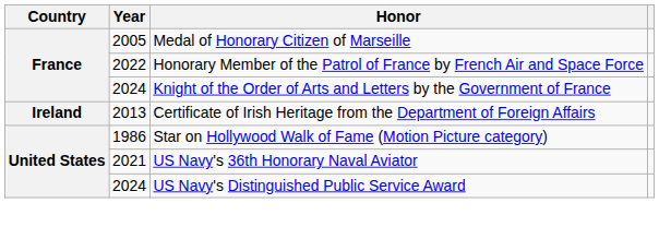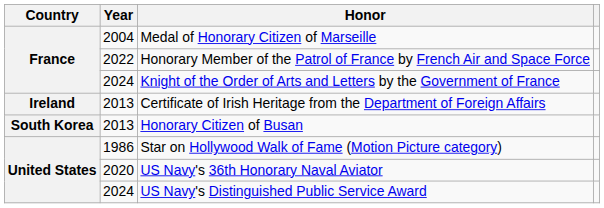Medal of Honorary Citizen of Marseille | Year: 2005 -> 2004
+ row: South Korea | 2013 | Honorary Citizen of Busan
US Navy's 36th Honorary Naval Aviator | Year: 2021 -> 2020
